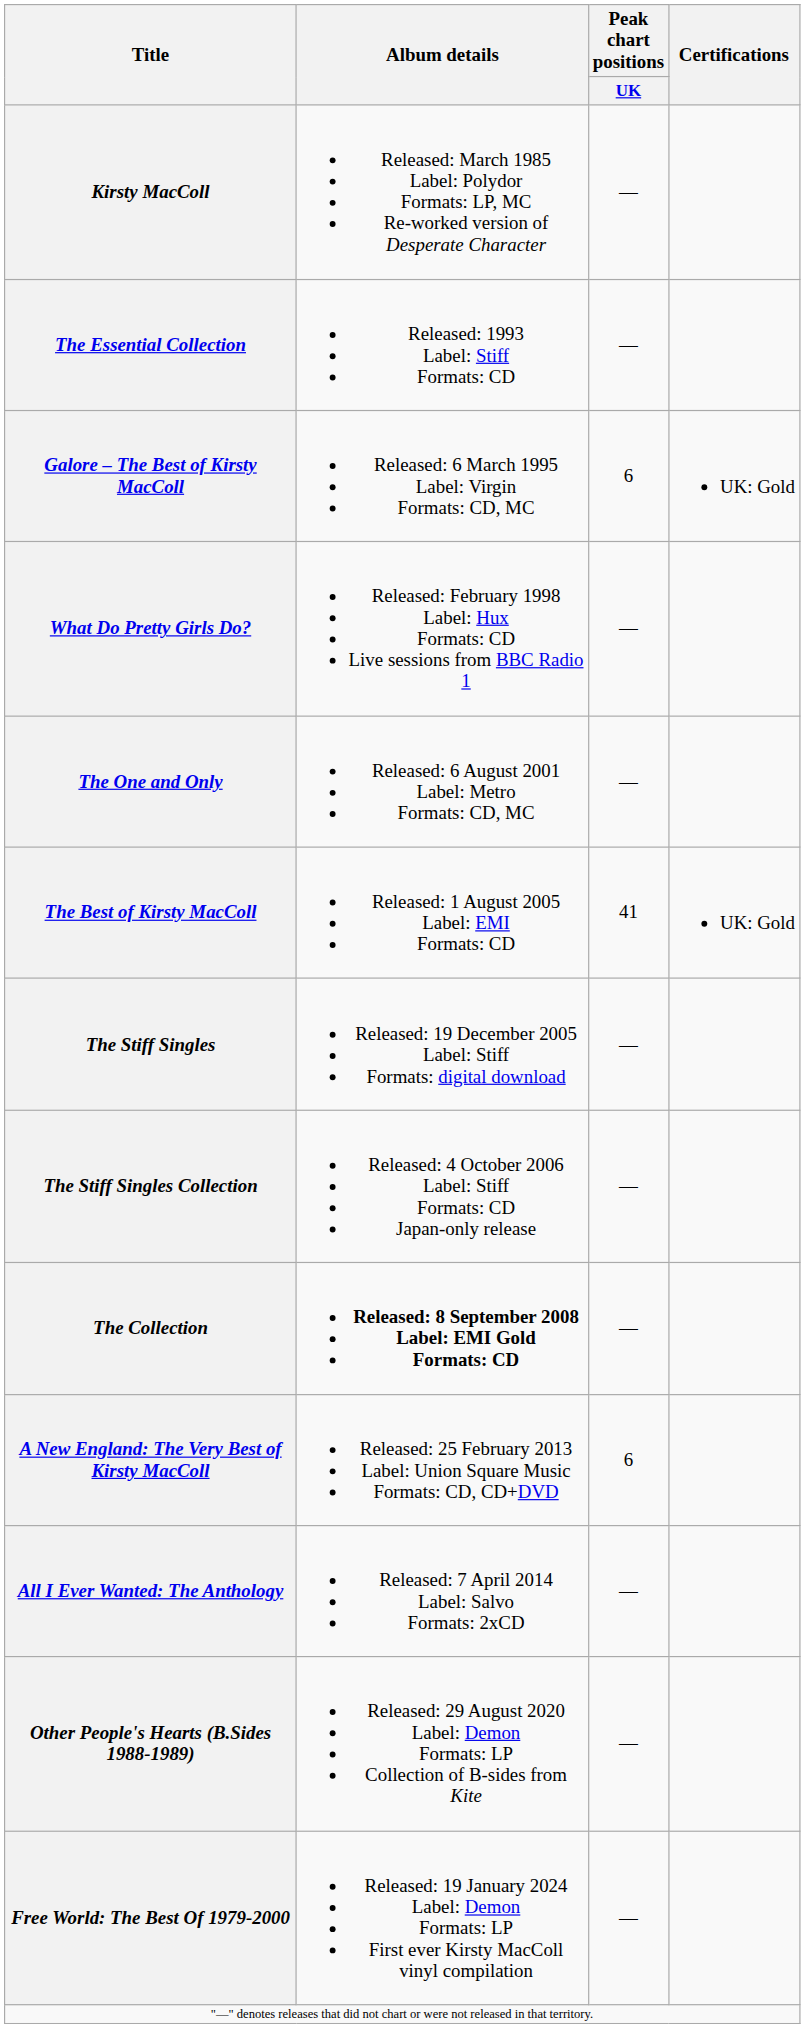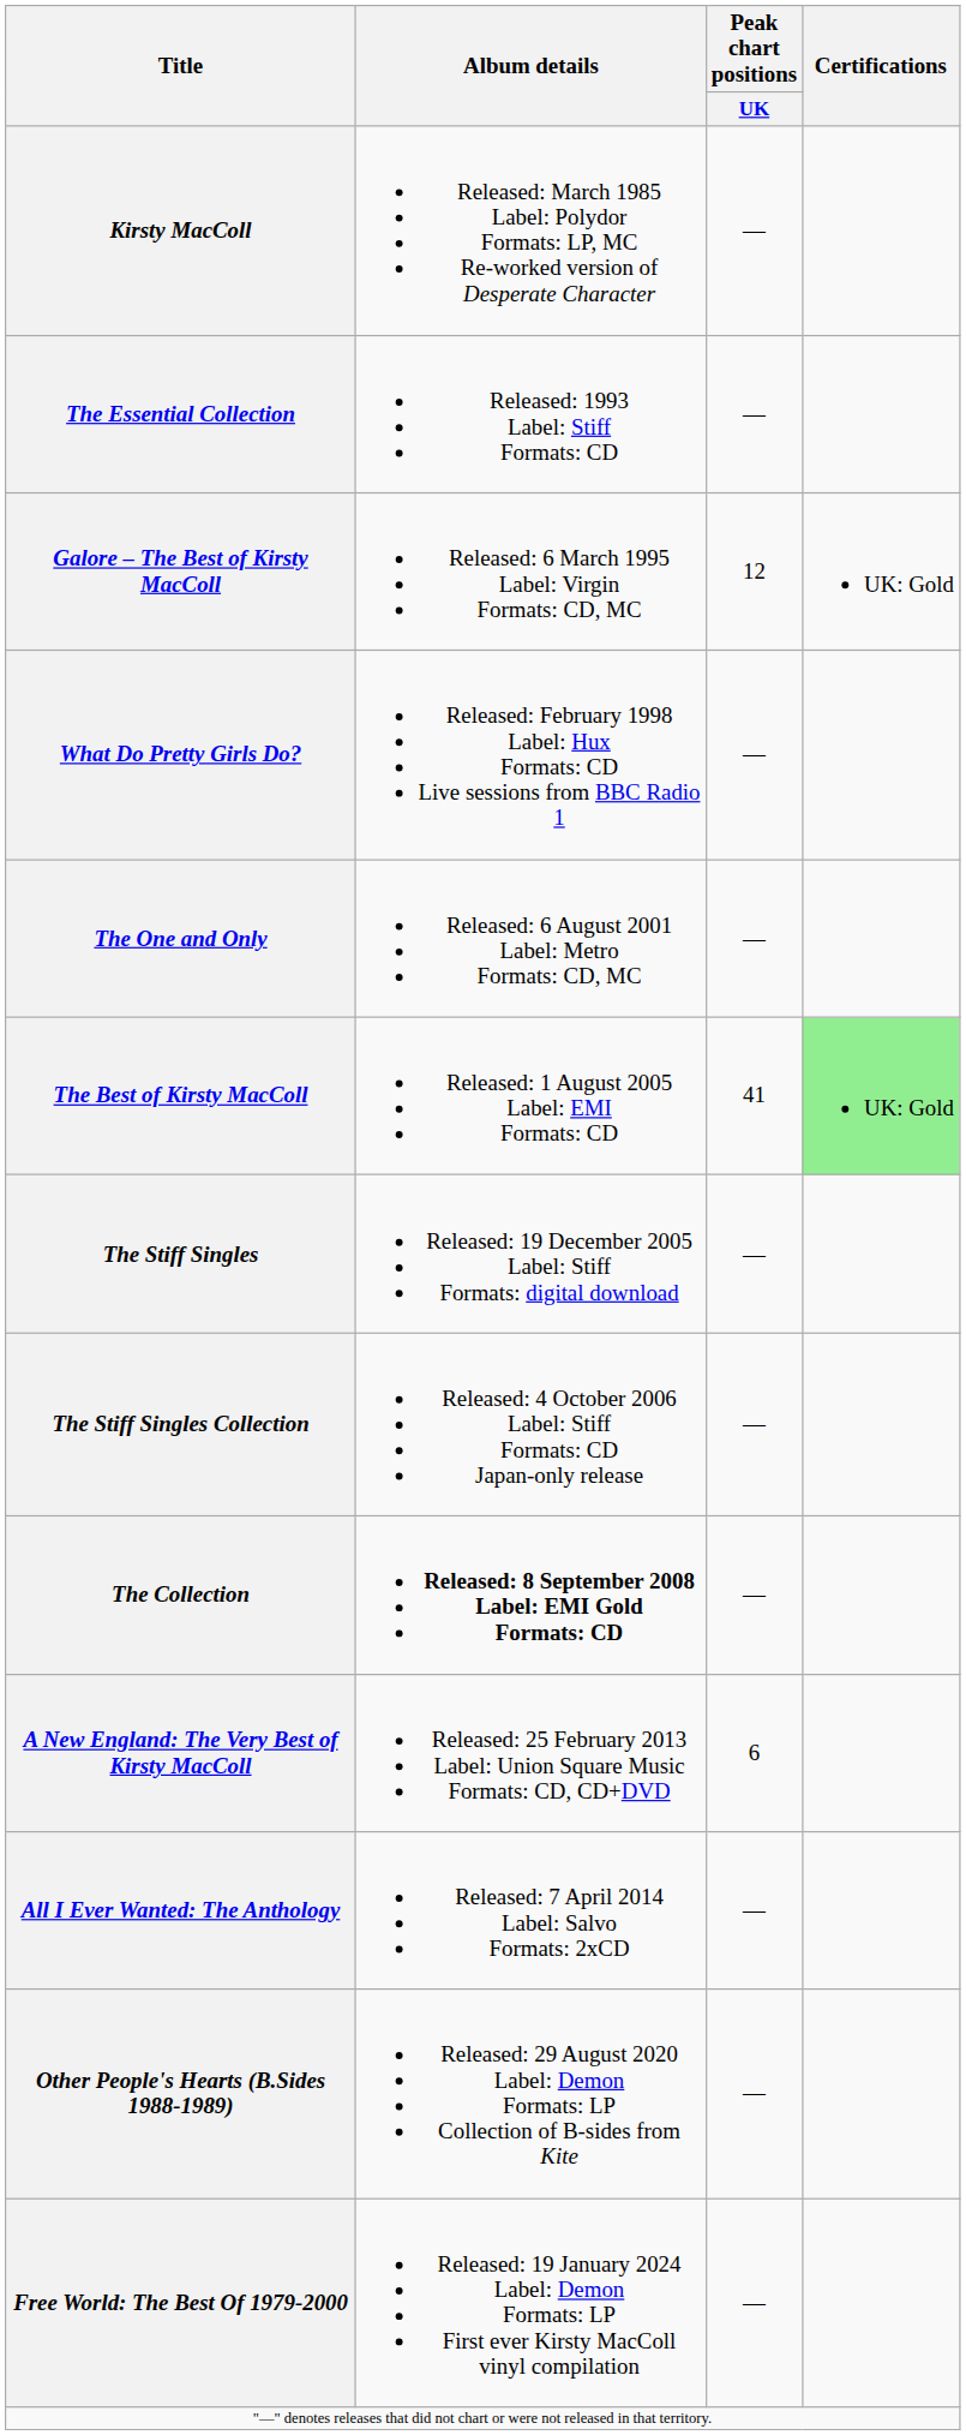Galore – The Best of Kirsty MacColl | Peak chart positions / UK: 6 -> 12
The Best of Kirsty MacColl | Certifications: no background -> lightgreen background
